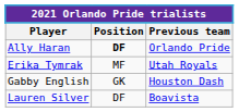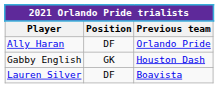Ally Haran | Position: bold -> normal
- row: Erika Tymrak | MF | Utah Royals
